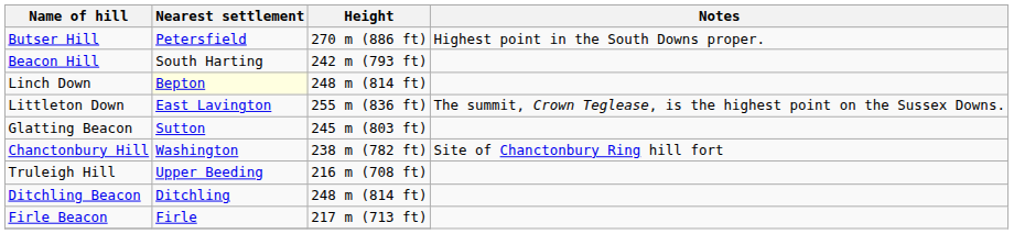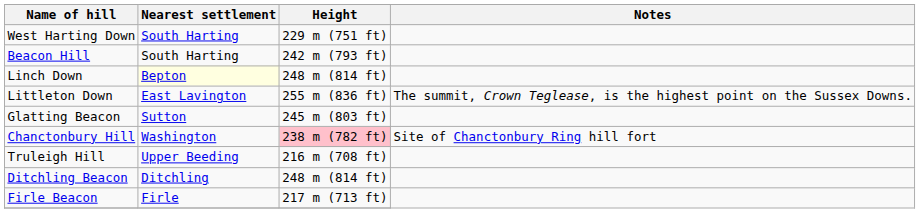- row: Butser Hill | Petersfield | 270 m (886 ft) | Highest point in the South Downs proper.
+ row: West Harting Down | South Harting | 229 m (751 ft)
Chanctonbury Hill | Height: no background -> pink background
